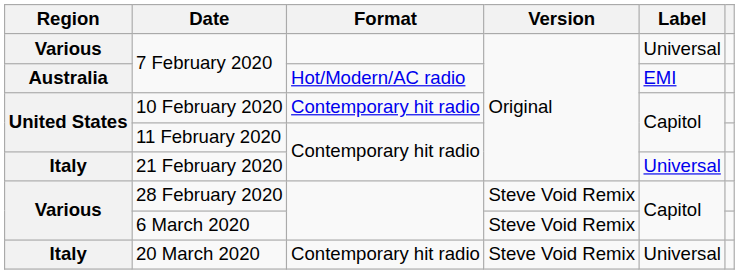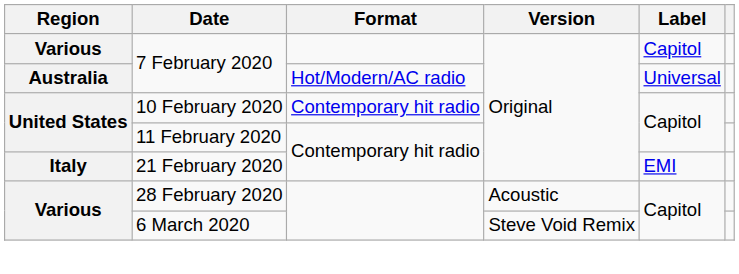Various / 7 February 2020 | Label: Universal -> Capitol
Australia / 7 February 2020 | Label: EMI -> Universal
21 February 2020 | Label: Universal -> EMI
28 February 2020 | Version: Steve Void Remix -> Acoustic
- row: Italy | 20 March 2020 | Contemporary hit radio | Steve Void Remix | Universal
